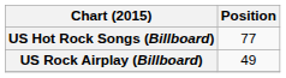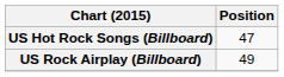US Hot Rock Songs (Billboard) | Position: 77 -> 47
